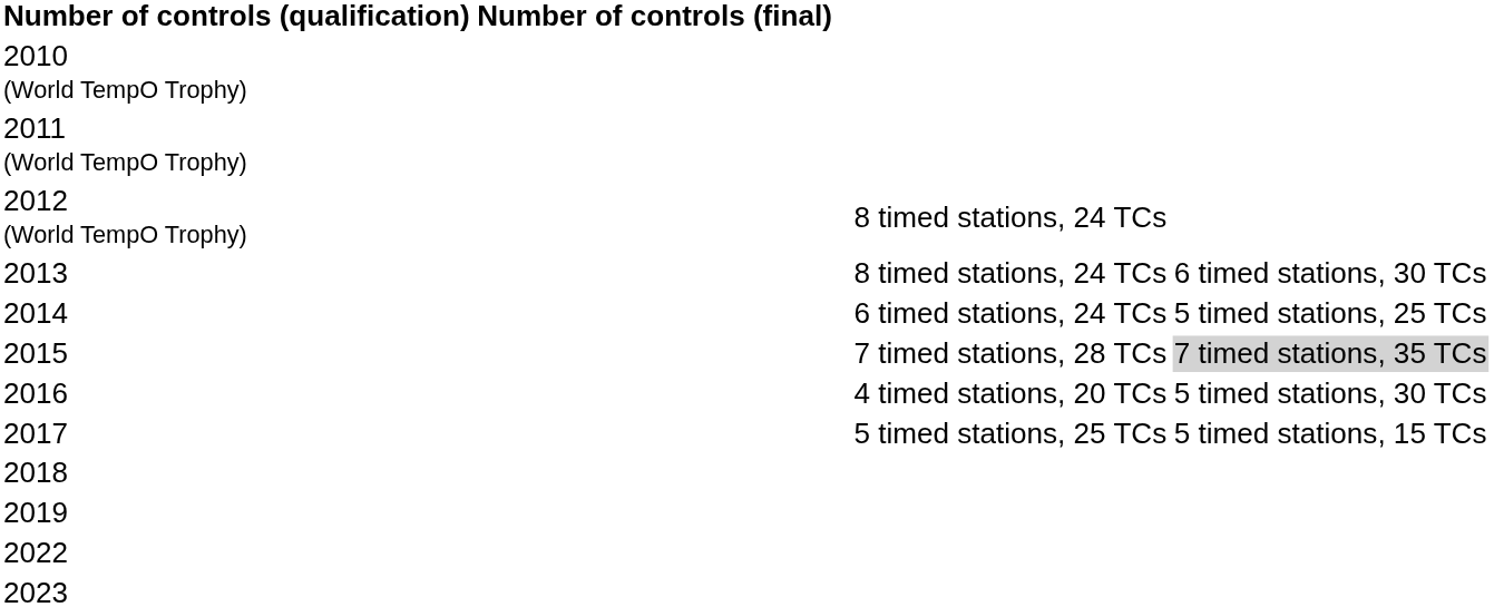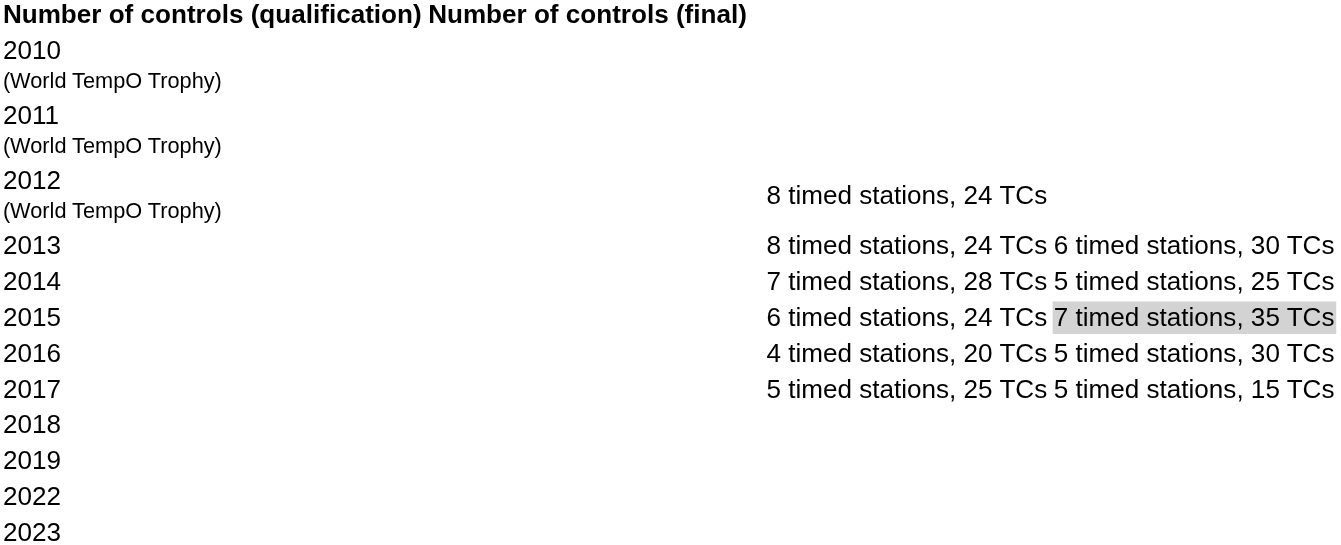2014 | column 5: 6 timed stations, 24 TCs -> 7 timed stations, 28 TCs
2015 | column 5: 7 timed stations, 28 TCs -> 6 timed stations, 24 TCs
